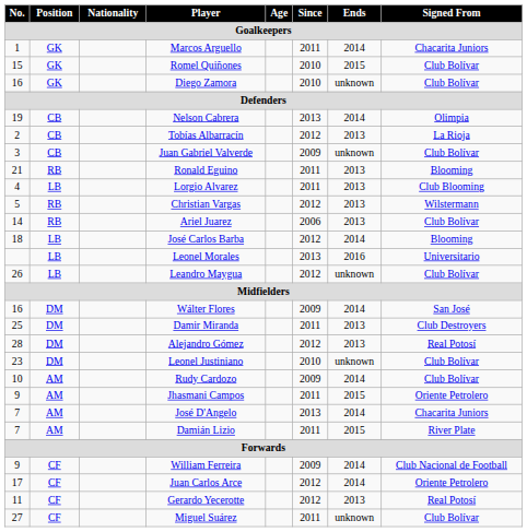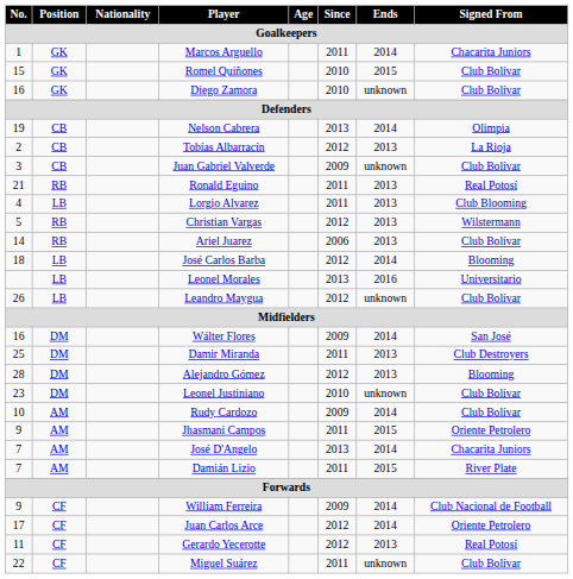Ronald Eguino | Signed From: Blooming -> Real Potosí
Alejandro Gómez | Signed From: Real Potosí -> Blooming
Miguel Suárez | No.: 27 -> 22
